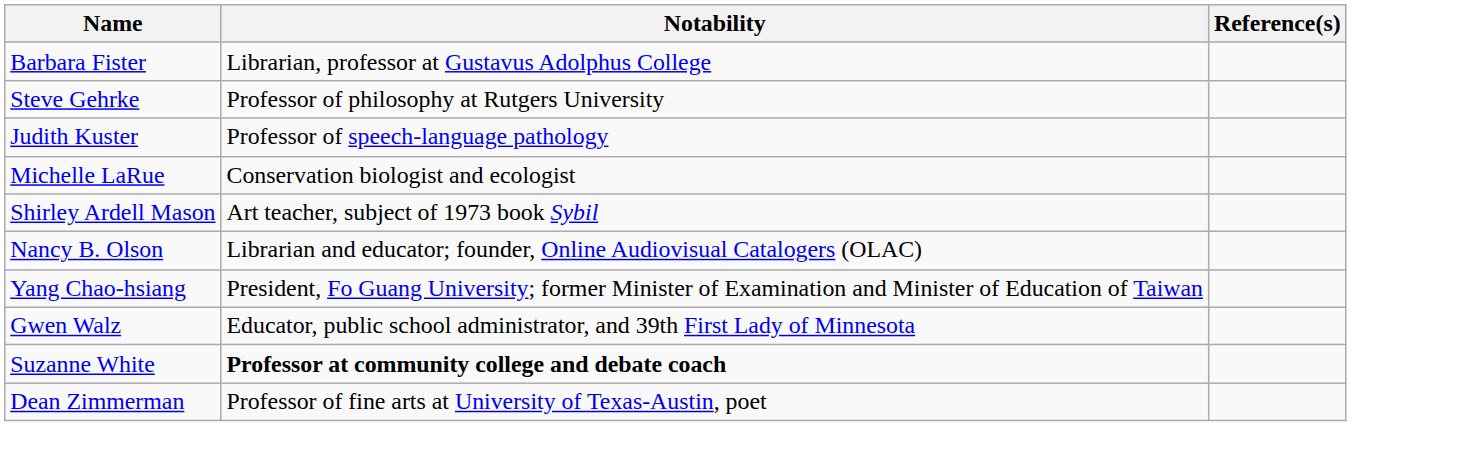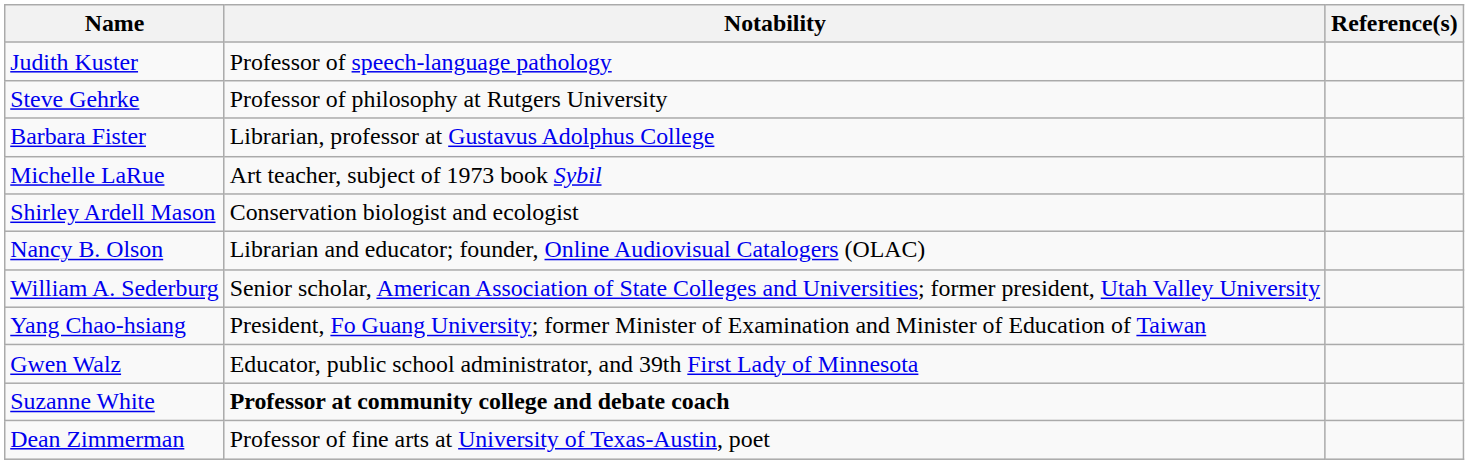rows swapped: Barbara Fister <-> Judith Kuster
Michelle LaRue | Notability: Conservation biologist and ecologist -> Art teacher, subject of 1973 book Sybil
Shirley Ardell Mason | Notability: Art teacher, subject of 1973 book Sybil -> Conservation biologist and ecologist
+ row: William A. Sederburg | Senior scholar, American Association of State Colleges and Universities; former president, Utah Valley University
